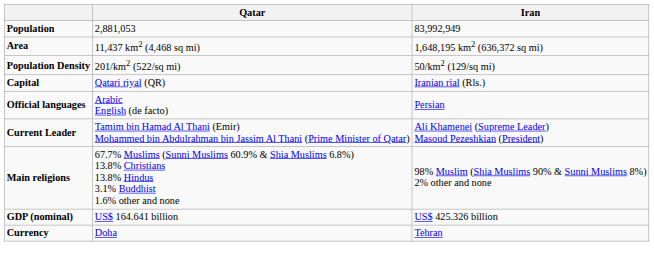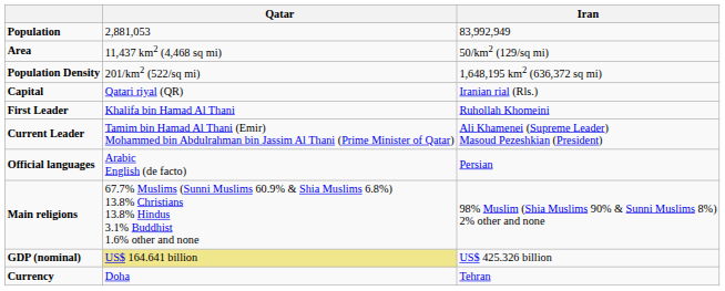Area | Iran: 1,648,195 km2 (636,372 sq mi) -> 50/km2 (129/sq mi)
Population Density | Iran: 50/km2 (129/sq mi) -> 1,648,195 km2 (636,372 sq mi)
+ row: First Leader | Khalifa bin Hamad Al Thani | Ruhollah Khomeini
rows swapped: Current Leader <-> Official languages
GDP (nominal) | Qatar: no background -> khaki background
